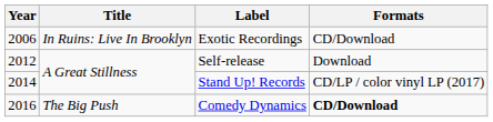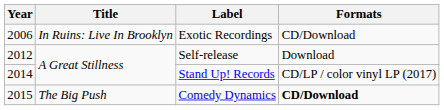Comedy Dynamics | Year: 2016 -> 2015
